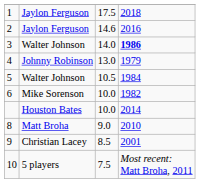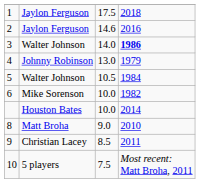9 | column 4: 2001 -> 2011
